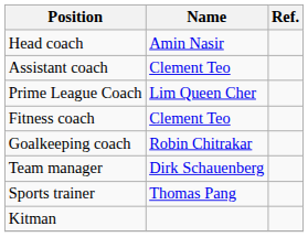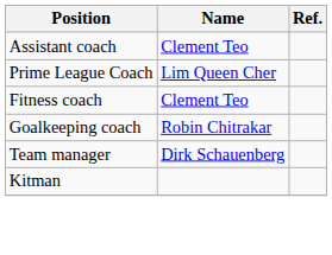- row: Head coach | Amin Nasir
- row: Sports trainer | Thomas Pang
